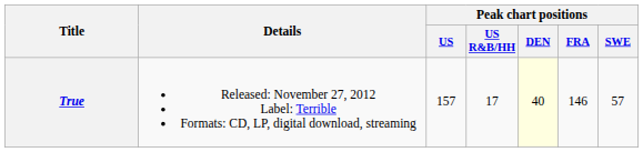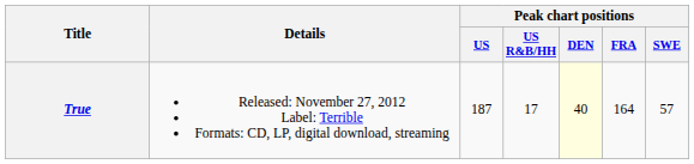True | Peak chart positions / US: 157 -> 187
True | Peak chart positions / FRA: 146 -> 164
